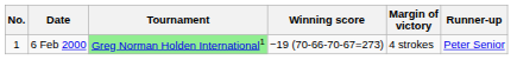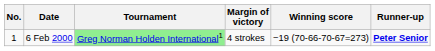columns swapped: Winning score <-> Margin of victory
6 Feb 2000 | Runner-up: normal -> bold
